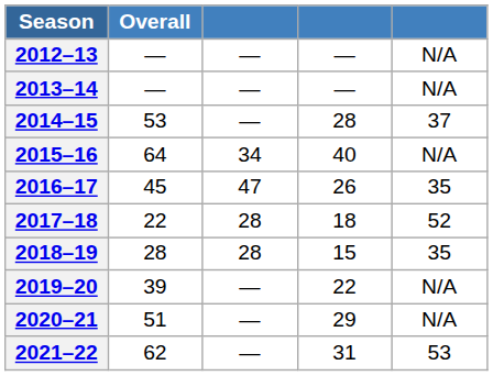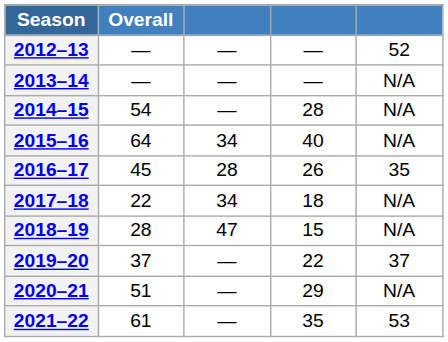2012–13 | column 5: N/A -> 52
2014–15 | Overall: 53 -> 54
2014–15 | column 5: 37 -> N/A
2016–17 | column 3: 47 -> 28
2017–18 | column 3: 28 -> 34
2017–18 | column 5: 52 -> N/A
2018–19 | column 3: 28 -> 47
2018–19 | column 5: 35 -> N/A
2019–20 | Overall: 39 -> 37
2019–20 | column 5: N/A -> 37
2021–22 | Overall: 62 -> 61
2021–22 | column 4: 31 -> 35
